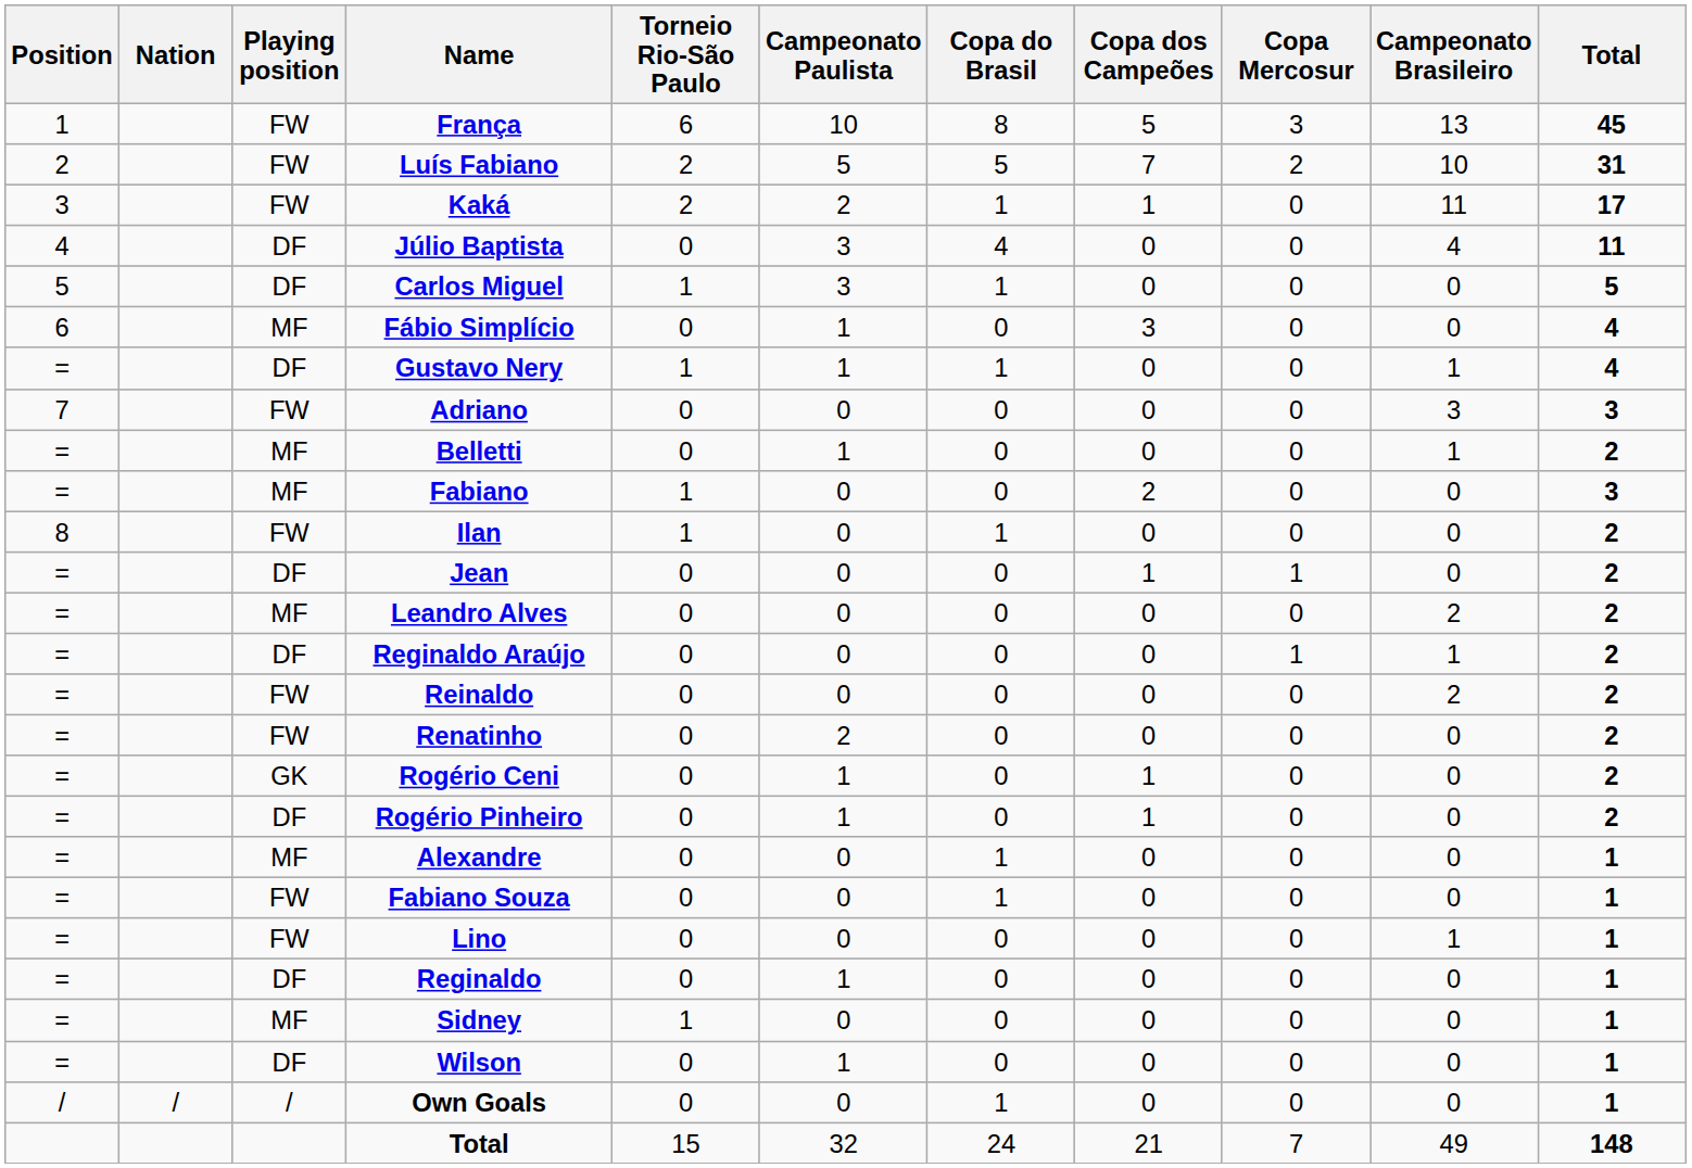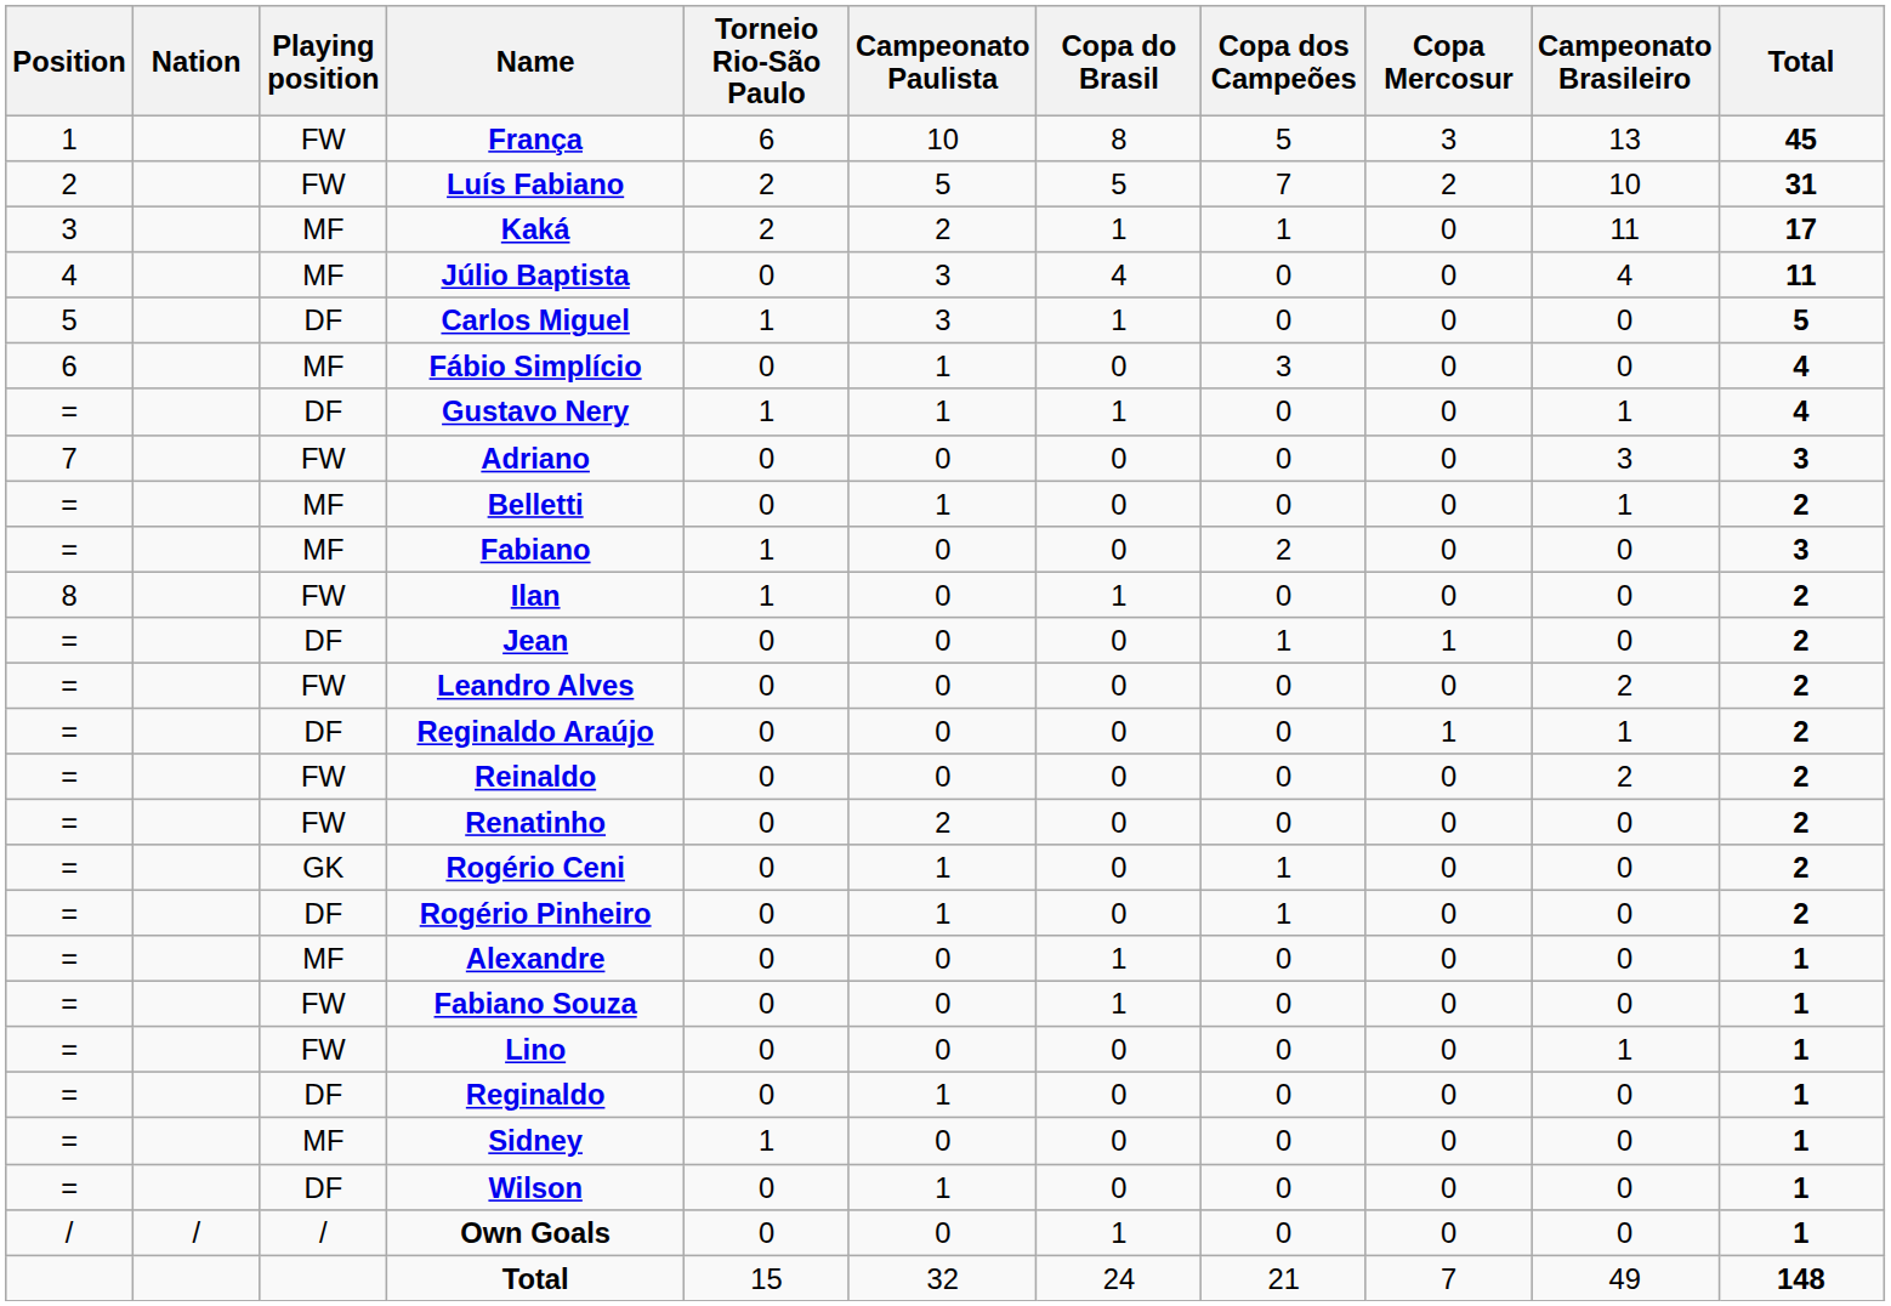Kaká | Playing position: FW -> MF
Júlio Baptista | Playing position: DF -> MF
Leandro Alves | Playing position: MF -> FW
